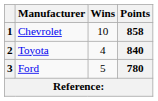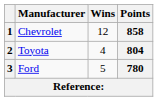1 | Wins: 10 -> 12
2 | Points: 840 -> 804
